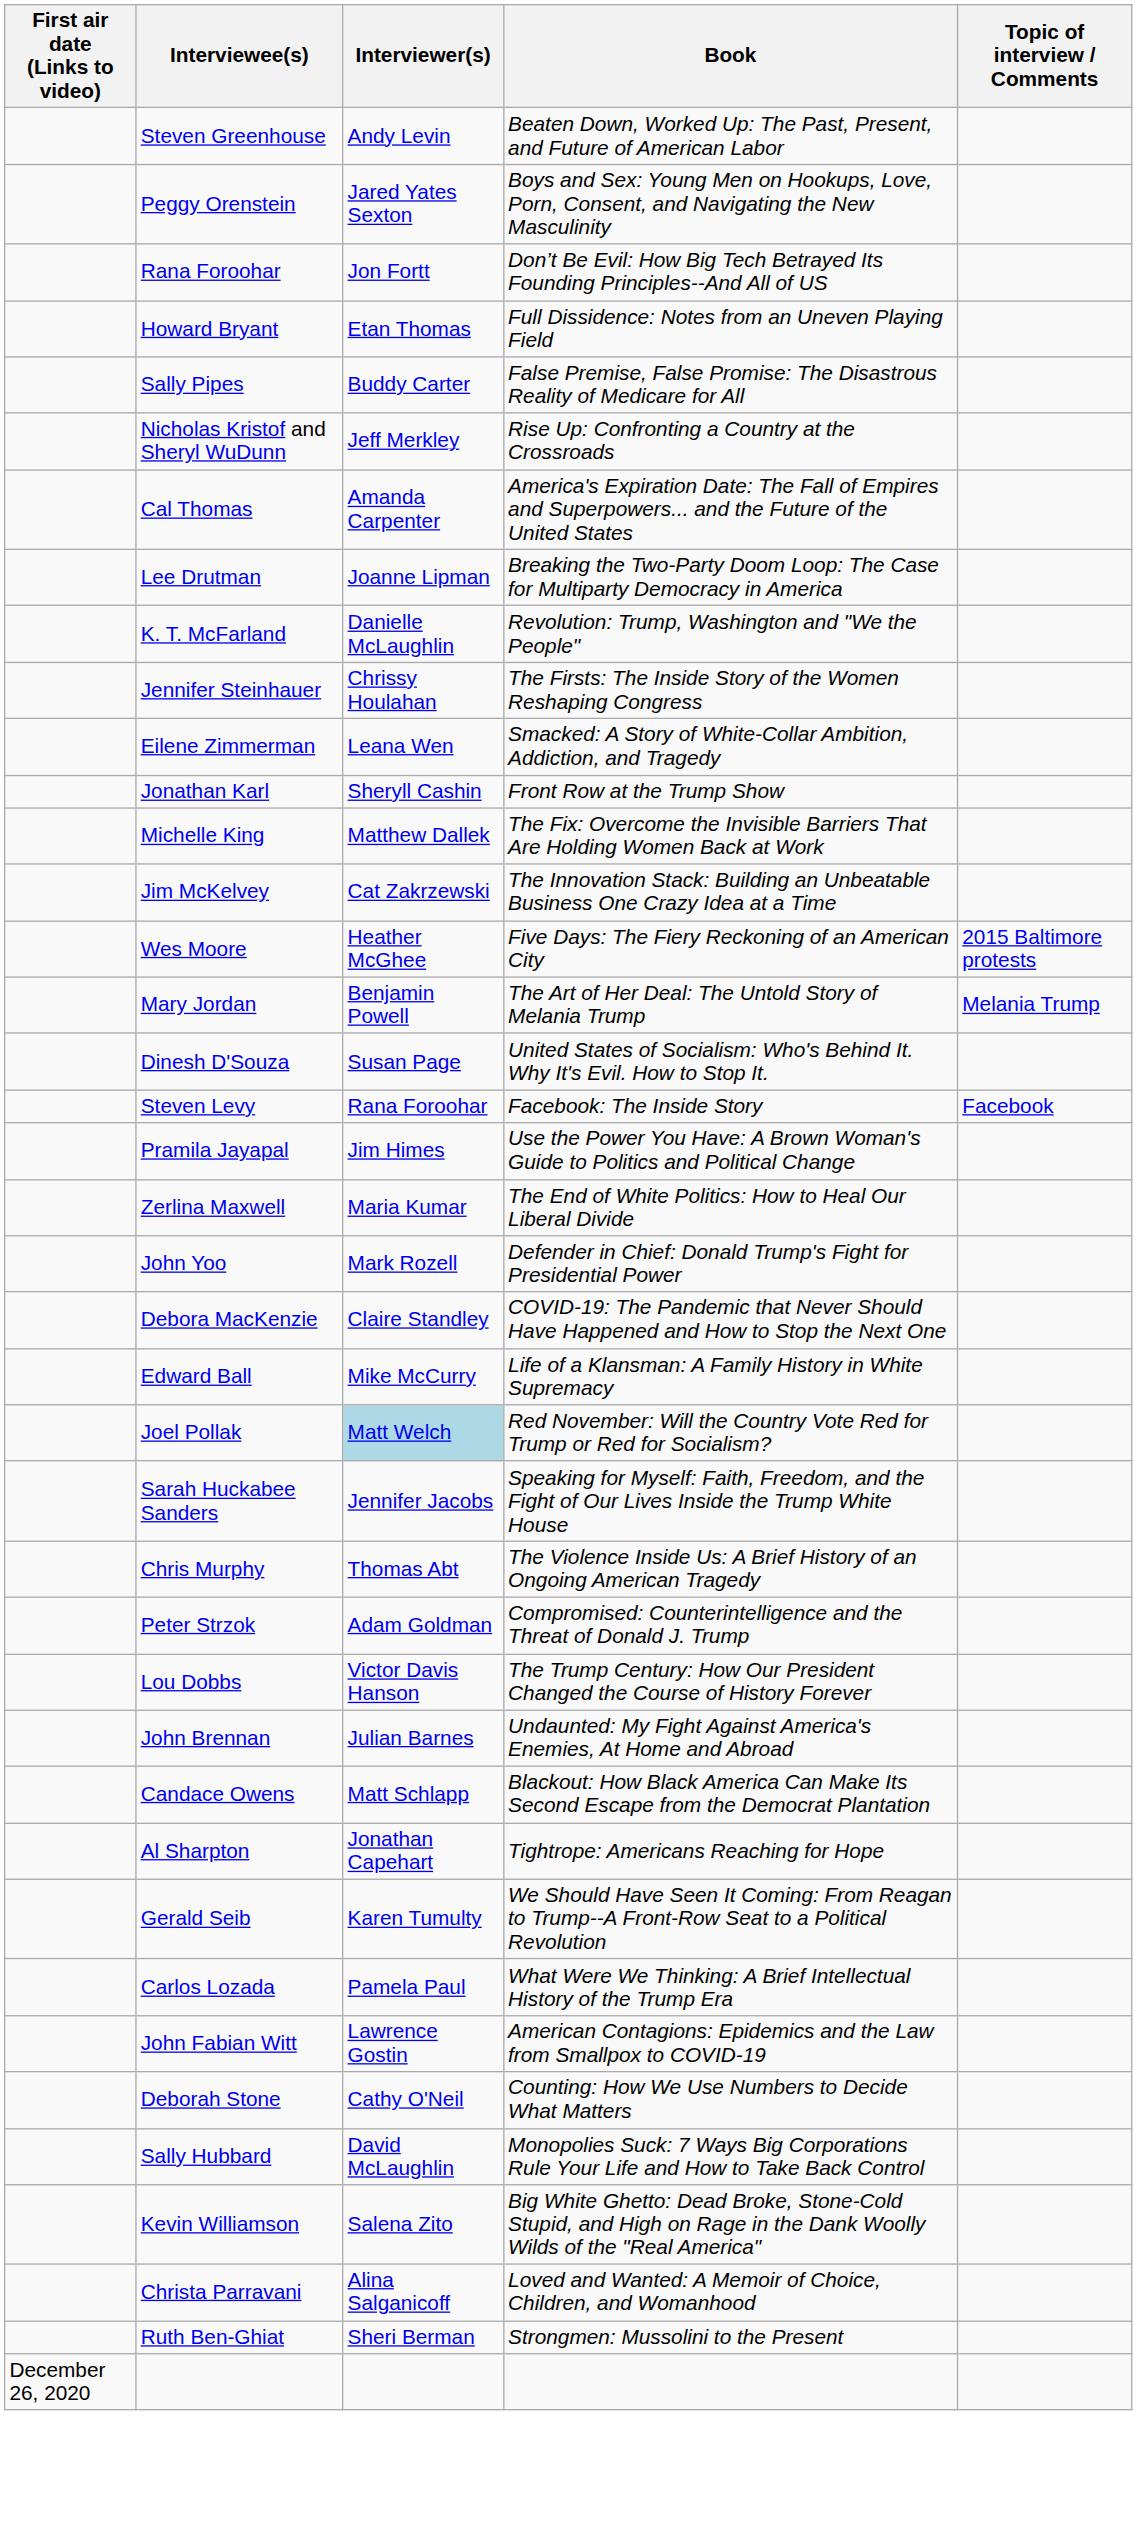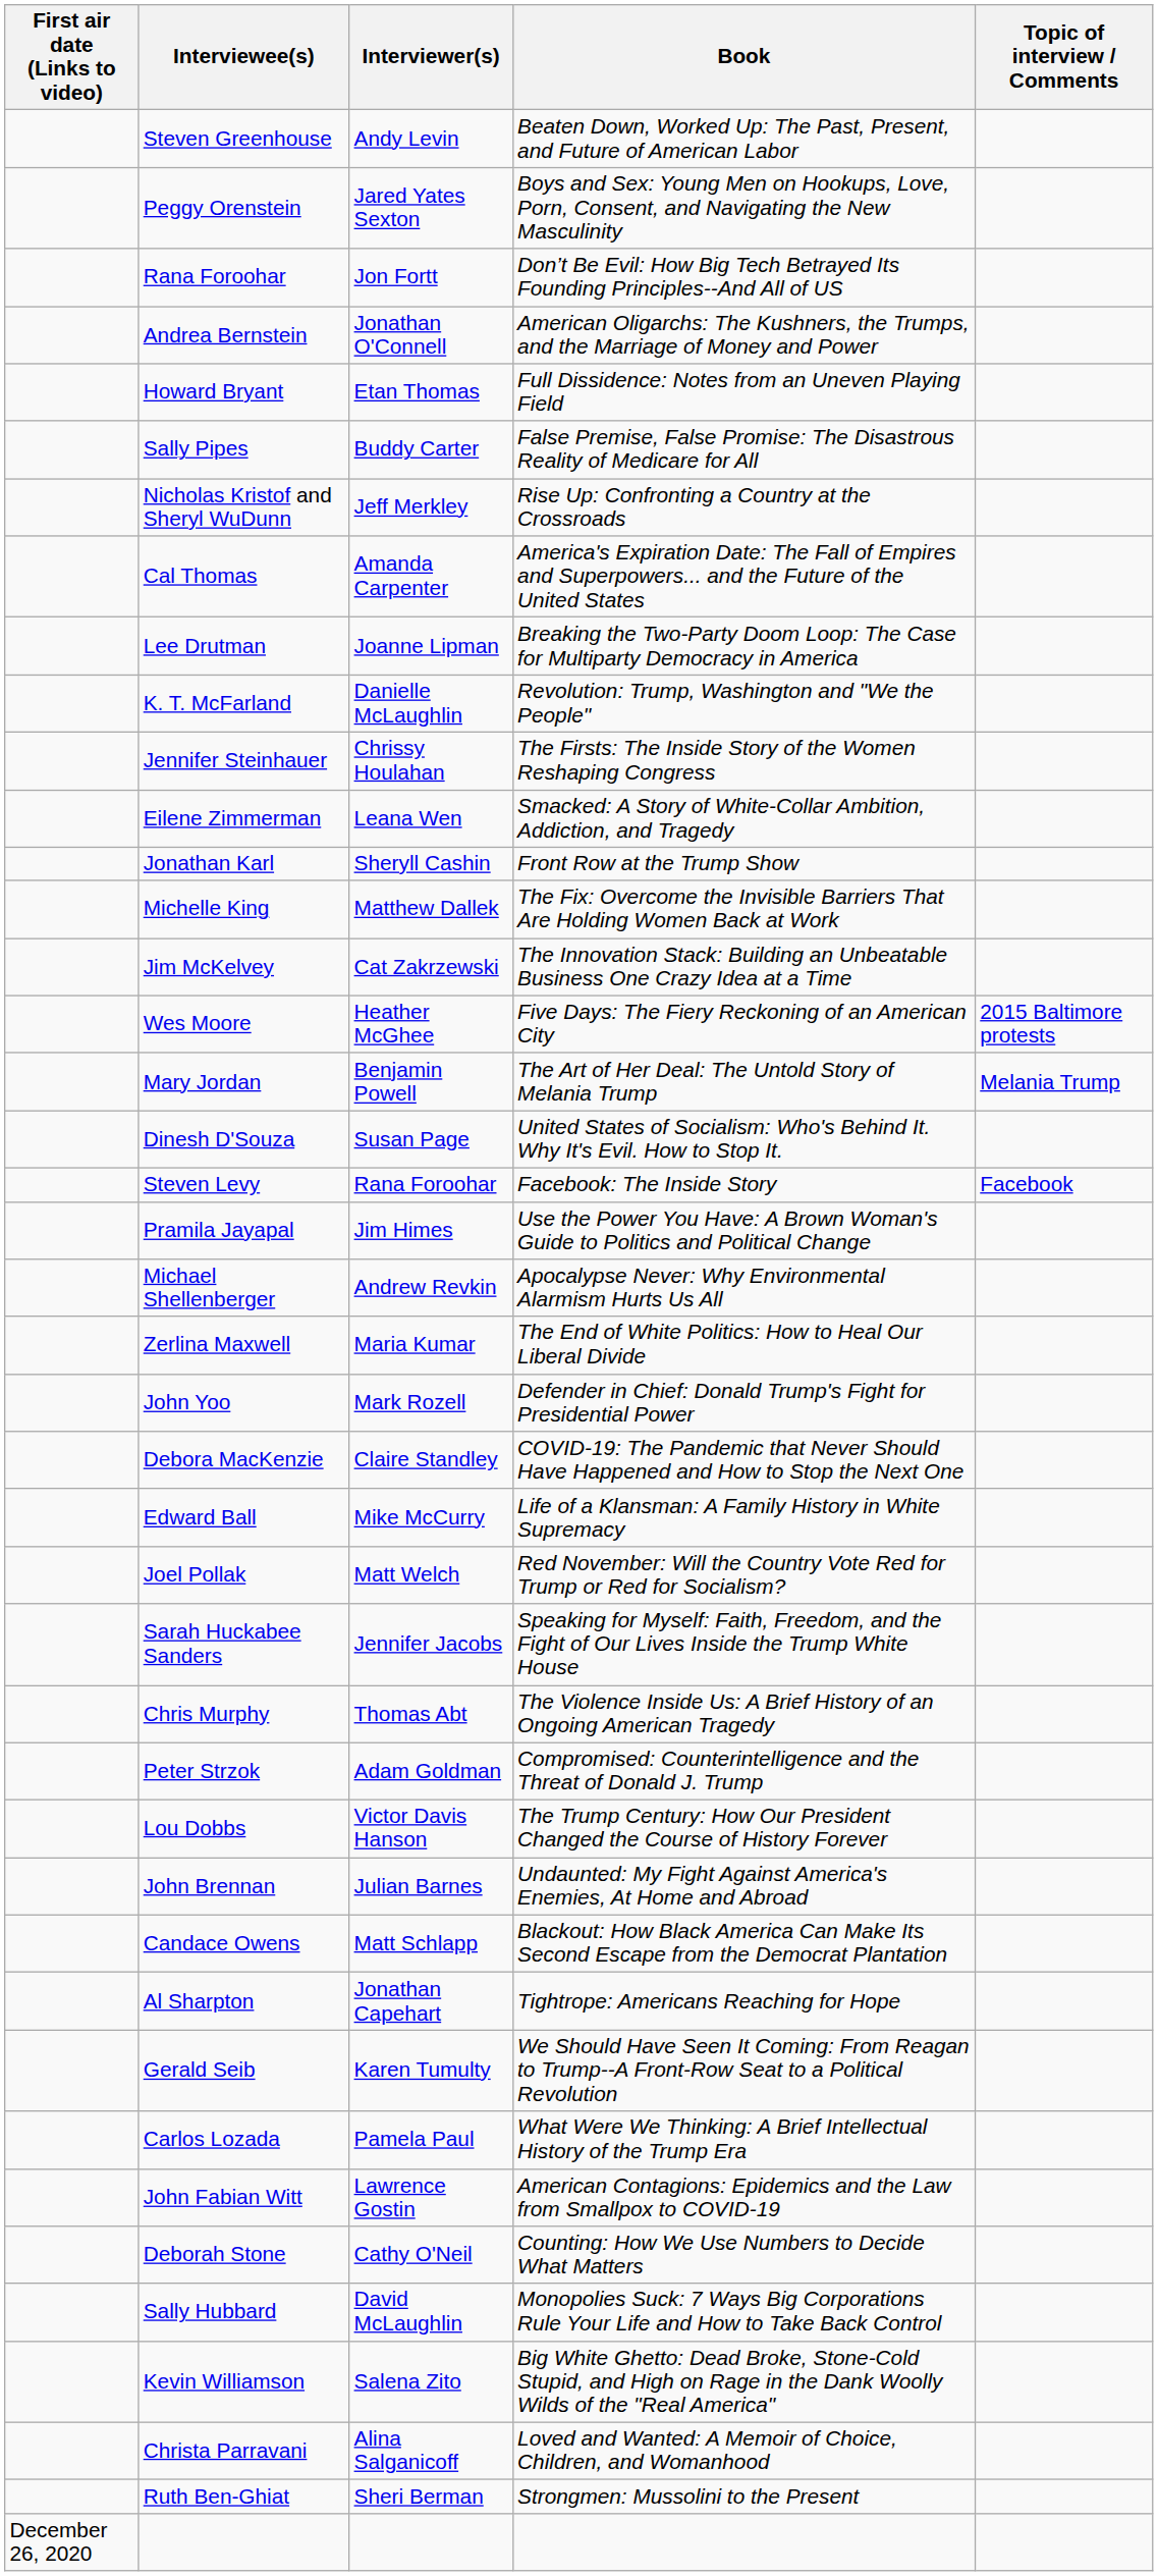+ row: Andrea Bernstein | Jonathan O'Connell | American Oligarchs: The Kushners, the Trumps, and the Marriage of Money and Power
+ row: Michael Shellenberger | Andrew Revkin | Apocalypse Never: Why Environmental Alarmism Hurts Us All
Joel Pollak | Interviewer(s): lightblue background -> no background
